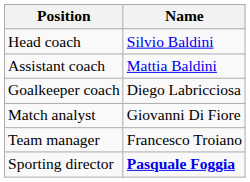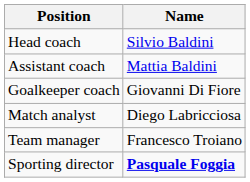Goalkeeper coach | Name: Diego Labricciosa -> Giovanni Di Fiore
Match analyst | Name: Giovanni Di Fiore -> Diego Labricciosa
